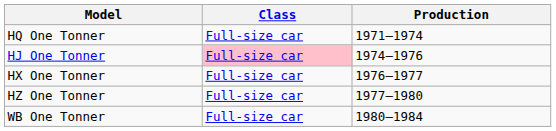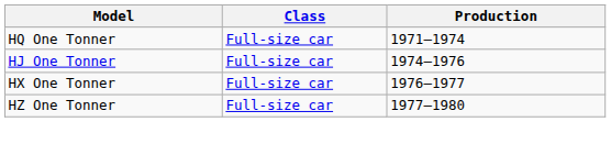HJ One Tonner | Class: pink background -> no background
- row: WB One Tonner | Full-size car | 1980–1984
